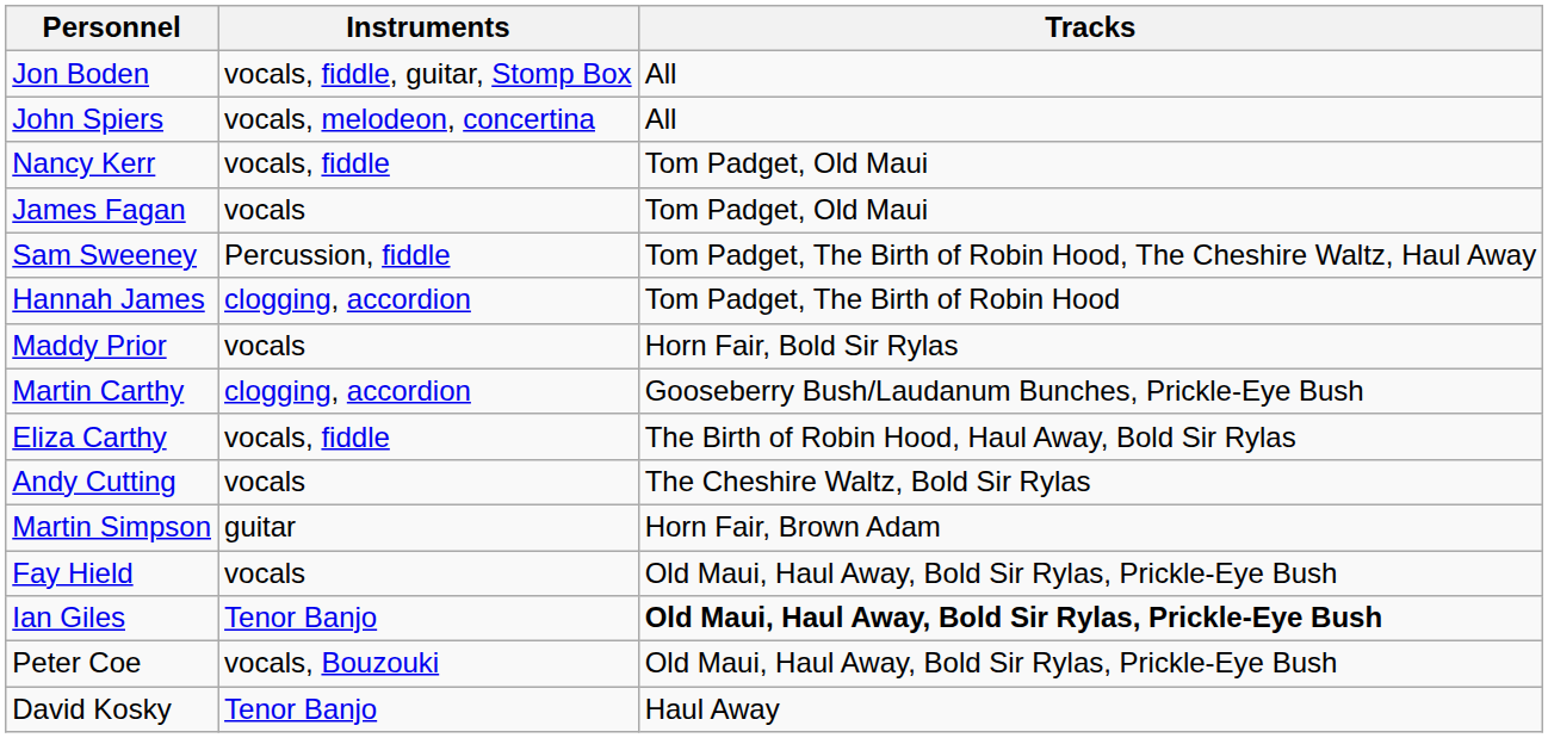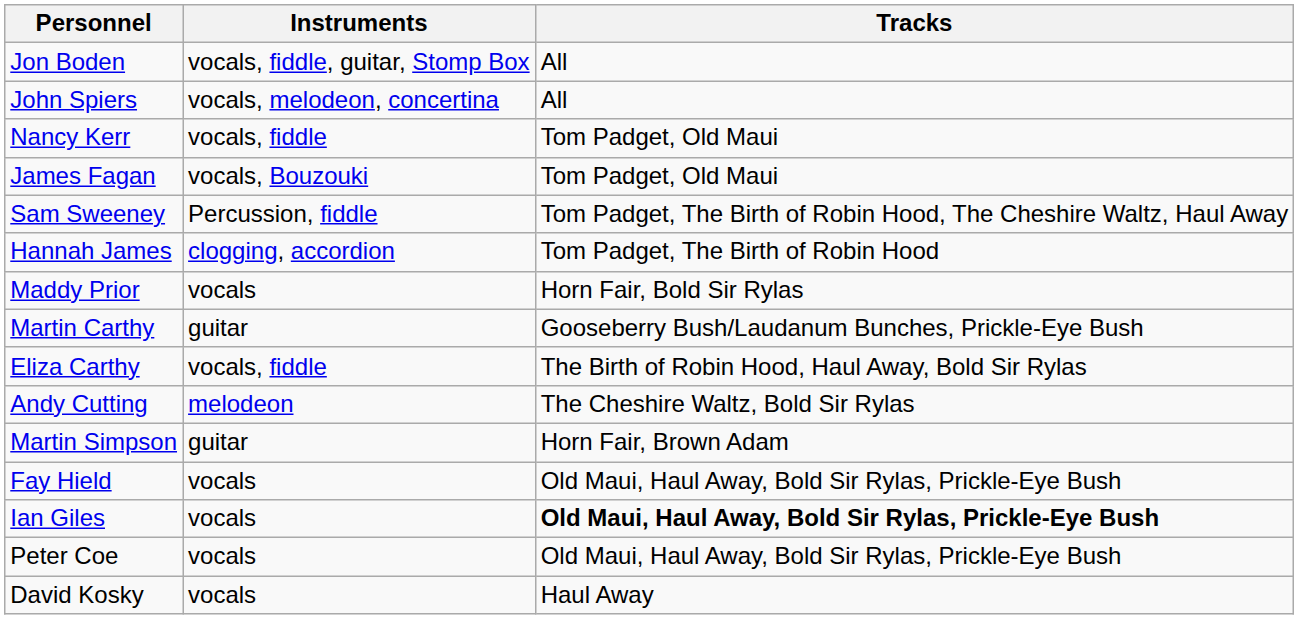James Fagan | Instruments: vocals -> vocals, Bouzouki
Martin Carthy | Instruments: clogging, accordion -> guitar
Andy Cutting | Instruments: vocals -> melodeon
Ian Giles | Instruments: Tenor Banjo -> vocals
Peter Coe | Instruments: vocals, Bouzouki -> vocals
David Kosky | Instruments: Tenor Banjo -> vocals
